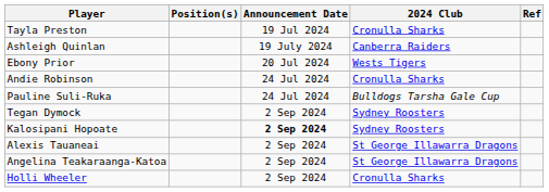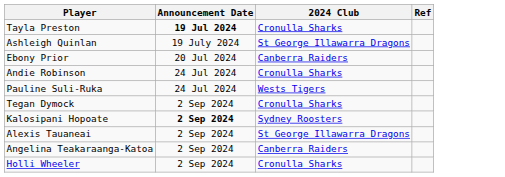- column: Position(s)
Tayla Preston | Announcement Date: normal -> bold
Ashleigh Quinlan | 2024 Club: Canberra Raiders -> St George Illawarra Dragons
Ebony Prior | 2024 Club: Wests Tigers -> Canberra Raiders
Pauline Suli-Ruka | 2024 Club: Bulldogs Tarsha Gale Cup -> Wests Tigers
Tegan Dymock | 2024 Club: Sydney Roosters -> Cronulla Sharks
Angelina Teakaraanga-Katoa | 2024 Club: St George Illawarra Dragons -> Canberra Raiders
